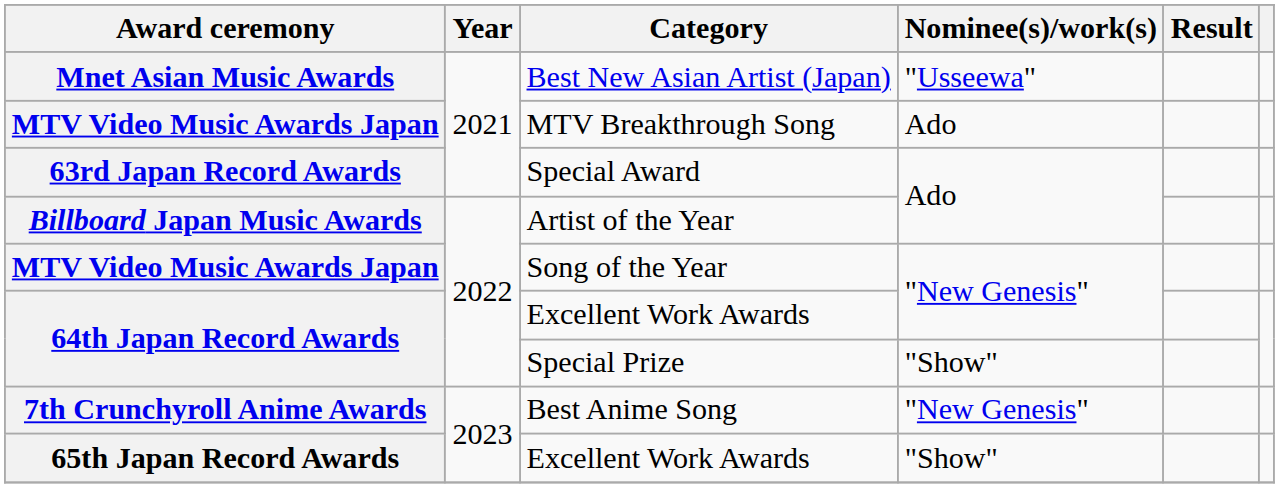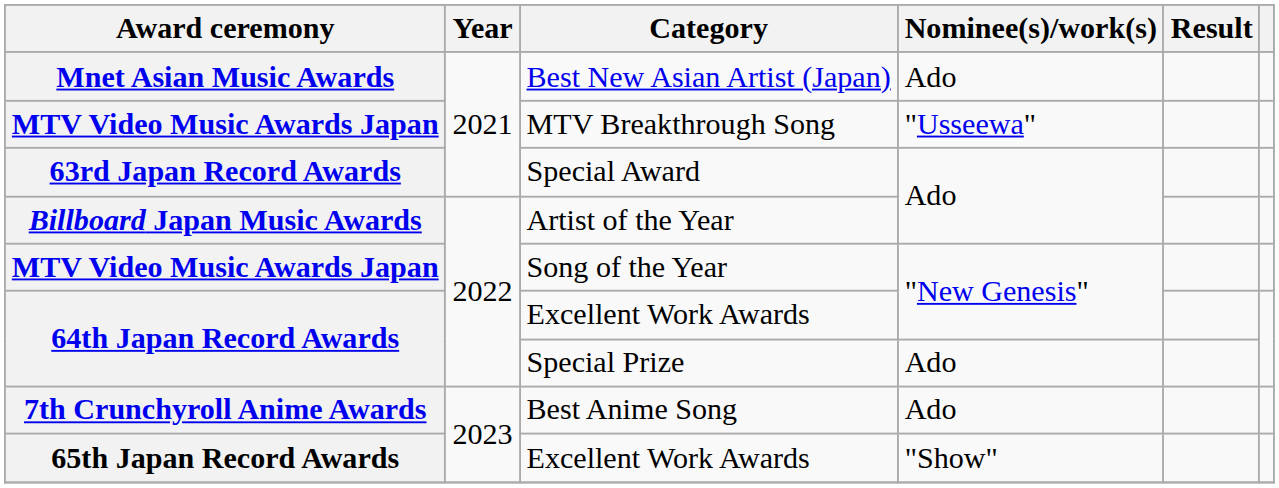Best New Asian Artist (Japan) | Nominee(s)/work(s): "Usseewa" -> Ado
MTV Breakthrough Song | Nominee(s)/work(s): Ado -> "Usseewa"
Special Prize | Nominee(s)/work(s): "Show" -> Ado
Best Anime Song | Nominee(s)/work(s): "New Genesis" -> Ado
